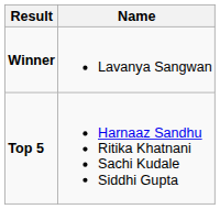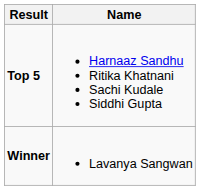rows swapped: Winner <-> Top 5
